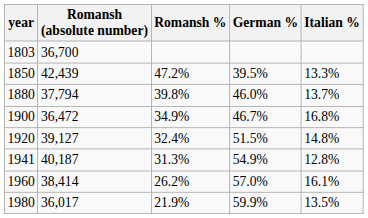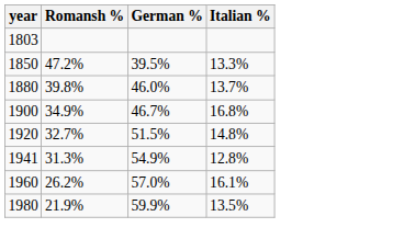- column: Romansh (absolute number) | 36,700 | 42,439 | 37,794 | 36,472 | 39,127 | 40,187 | 38,414 | 36,017
1920 | Romansh %: 32.4% -> 32.7%
